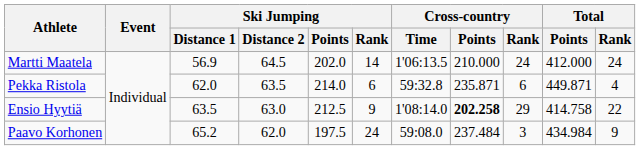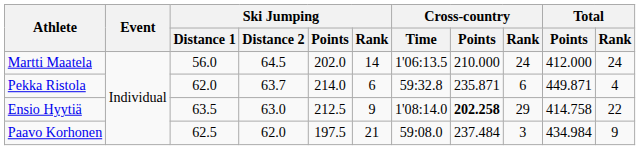Martti Maatela | Ski Jumping / Distance 1: 56.9 -> 56.0
Pekka Ristola | Ski Jumping / Distance 2: 63.5 -> 63.7
Paavo Korhonen | Ski Jumping / Distance 1: 65.2 -> 62.5
Paavo Korhonen | Ski Jumping / Rank: 24 -> 21
